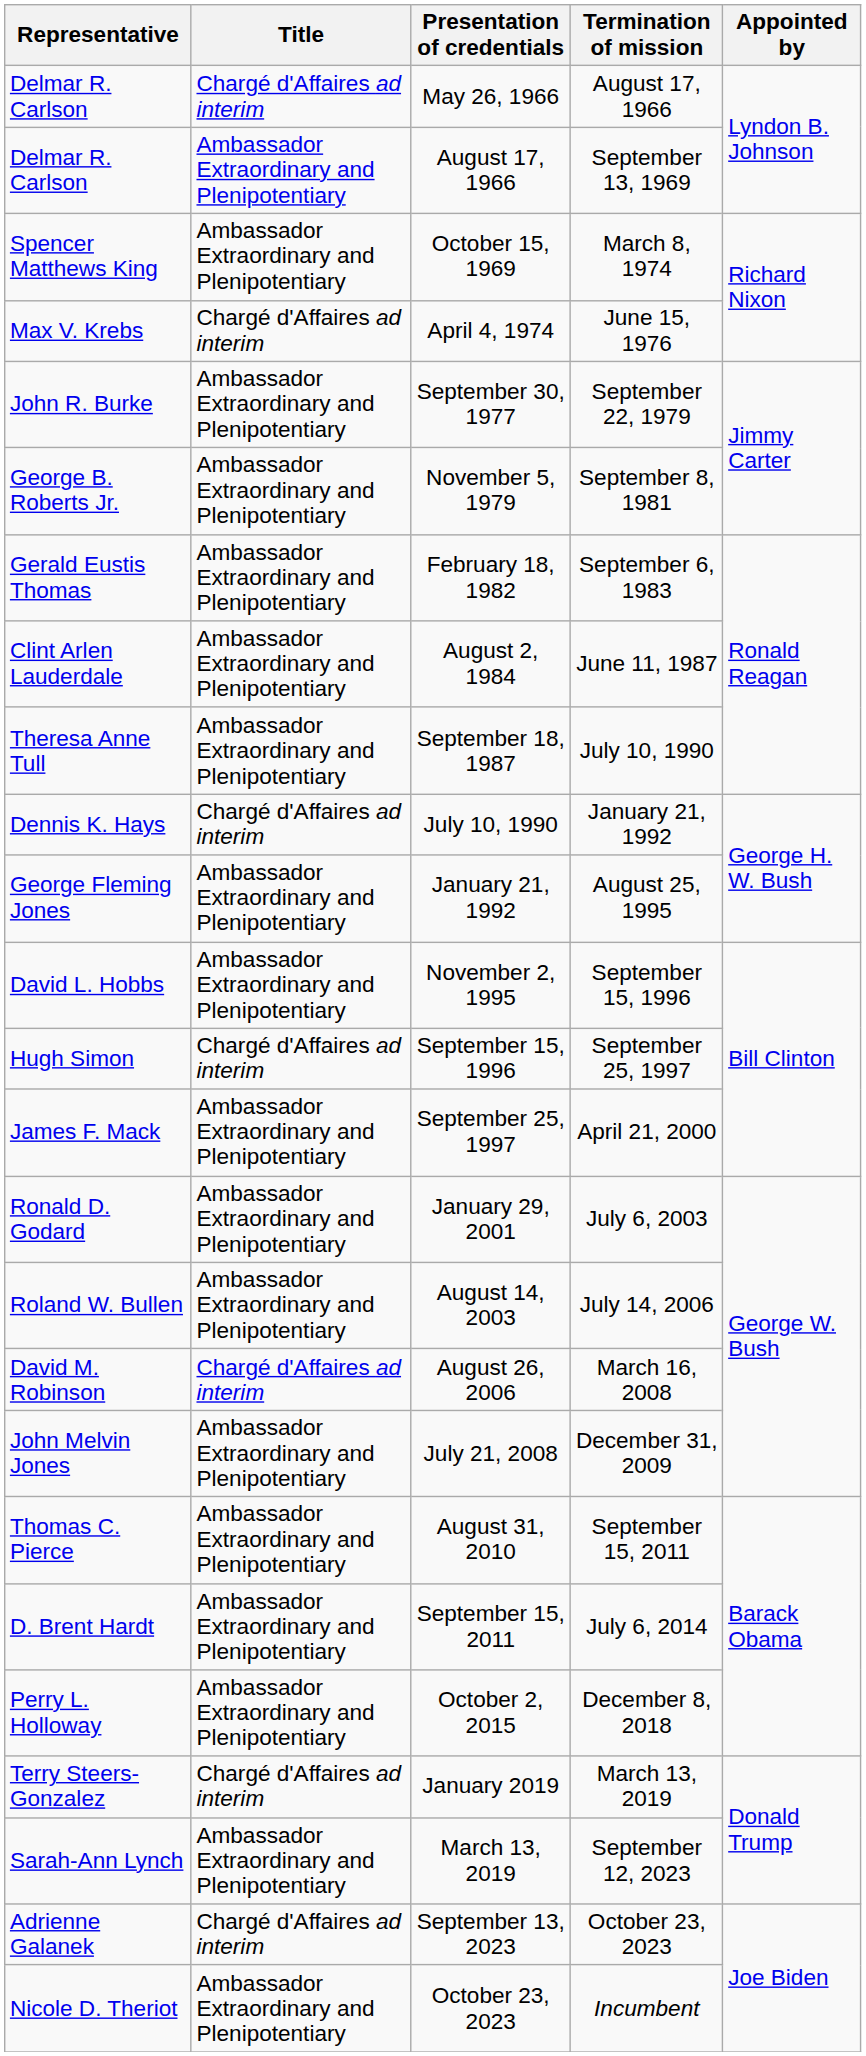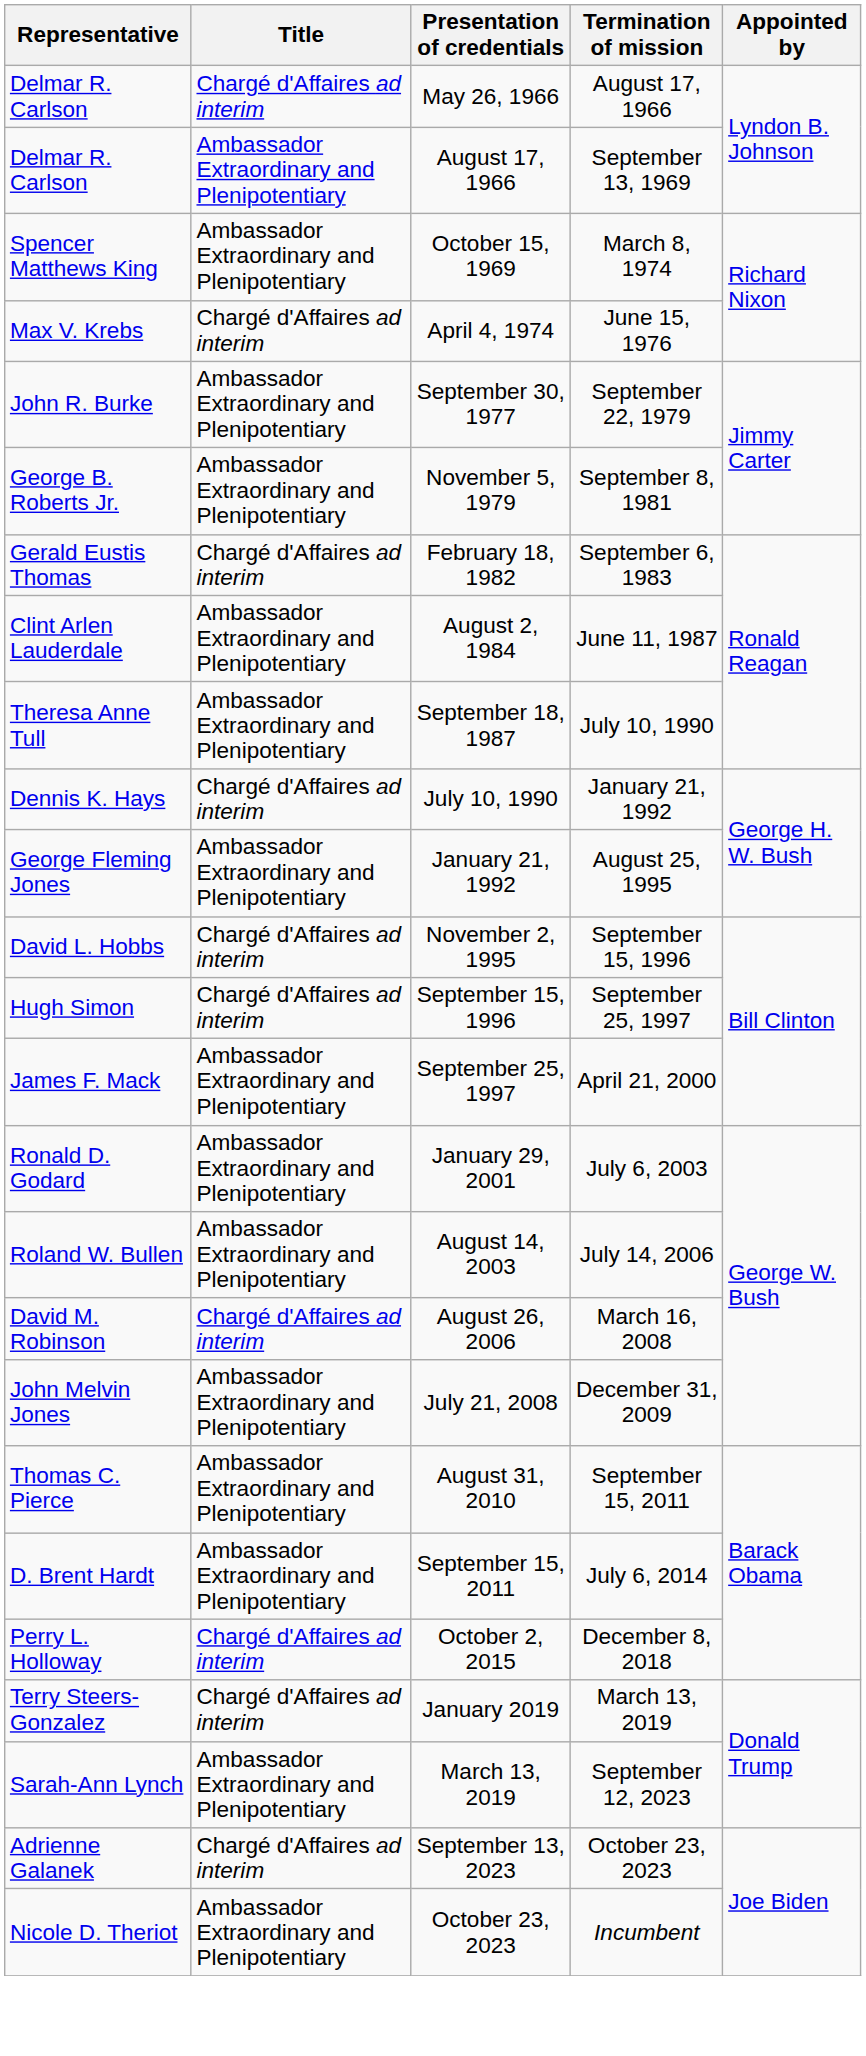February 18, 1982 | Title: Ambassador Extraordinary and Plenipotentiary -> Chargé d'Affaires ad interim
November 2, 1995 | Title: Ambassador Extraordinary and Plenipotentiary -> Chargé d'Affaires ad interim
October 2, 2015 | Title: Ambassador Extraordinary and Plenipotentiary -> Chargé d'Affaires ad interim
